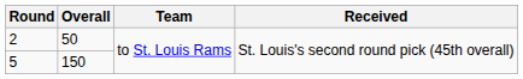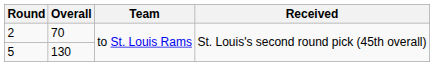2 | Overall: 50 -> 70
5 | Overall: 150 -> 130
